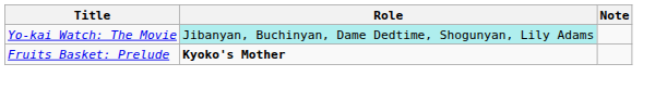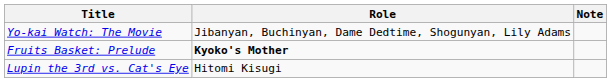Yo-kai Watch: The Movie | Role: paleturquoise background -> no background
+ row: Lupin the 3rd vs. Cat's Eye | Hitomi Kisugi
